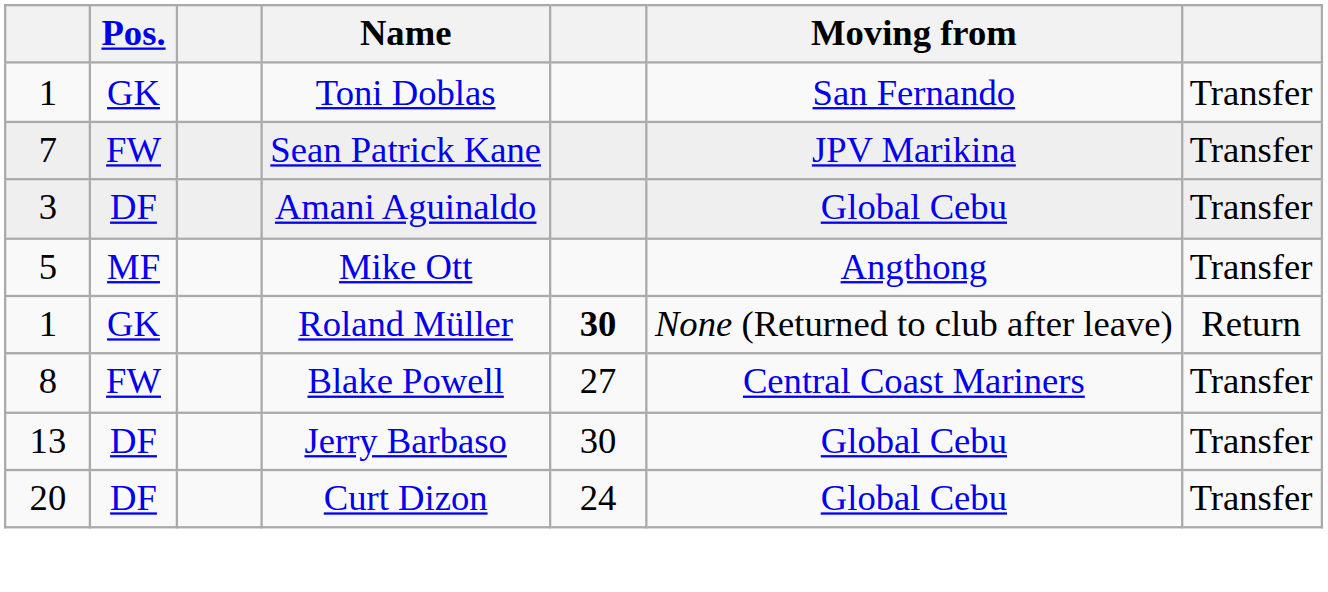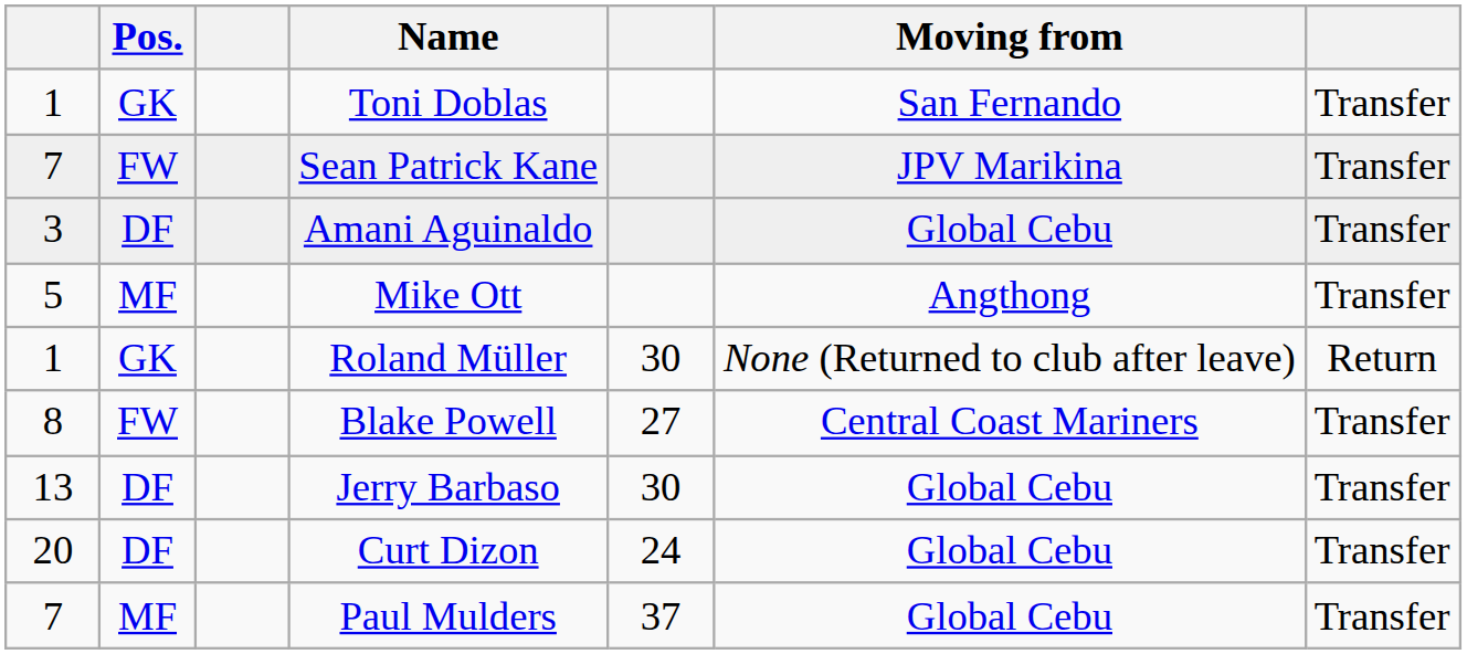Roland Müller | column 5: bold -> normal
+ row: 7 | MF | Paul Mulders | 37 | Global Cebu | Transfer
